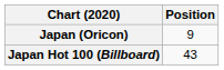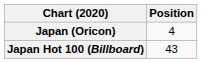Japan (Oricon) | Position: 9 -> 4
